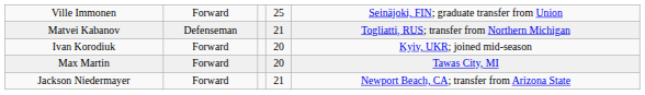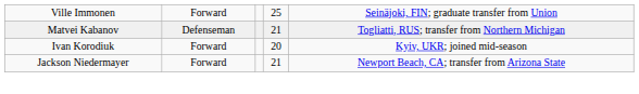- row: Max Martin | Forward | 20 | Tawas City, MI
